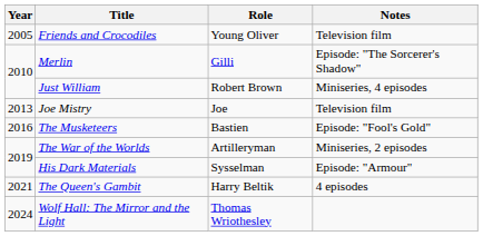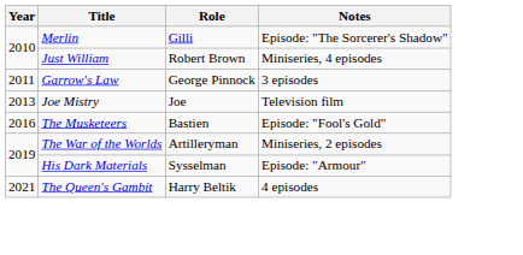- row: 2005 | Friends and Crocodiles | Young Oliver | Television film
+ row: 2011 | Garrow's Law | George Pinnock | 3 episodes
- row: 2024 | Wolf Hall: The Mirror and the Light | Thomas Wriothesley
